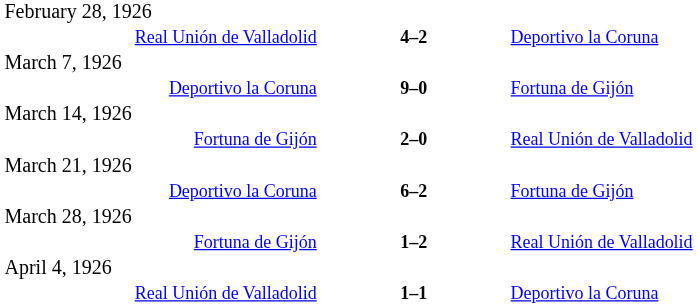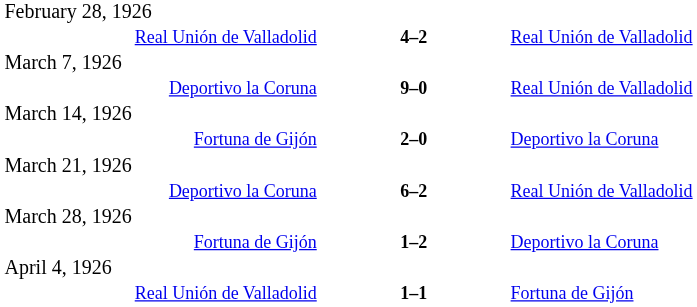Real Unión de Valladolid / 4–2 | column 3: Deportivo la Coruna -> Real Unión de Valladolid
Deportivo la Coruna / 9–0 | column 3: Fortuna de Gijón -> Real Unión de Valladolid
Fortuna de Gijón / 2–0 | column 3: Real Unión de Valladolid -> Deportivo la Coruna
Deportivo la Coruna / 6–2 | column 3: Fortuna de Gijón -> Real Unión de Valladolid
Fortuna de Gijón / 1–2 | column 3: Real Unión de Valladolid -> Deportivo la Coruna
Real Unión de Valladolid / 1–1 | column 3: Deportivo la Coruna -> Fortuna de Gijón
